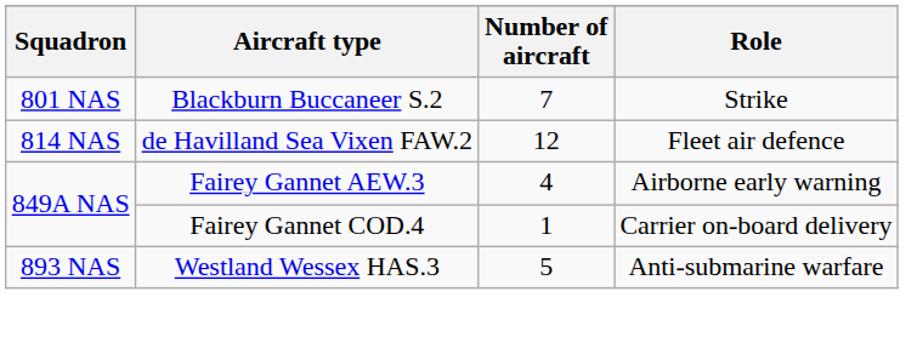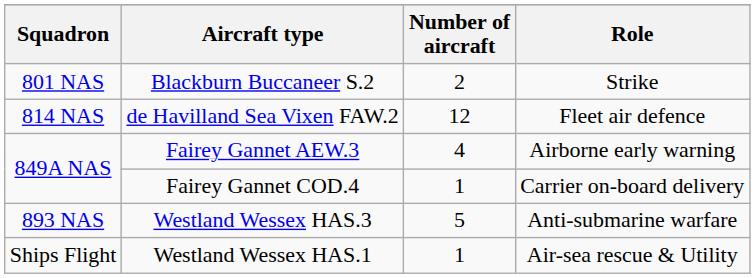Blackburn Buccaneer S.2 | Number of aircraft: 7 -> 2
+ row: Ships Flight | Westland Wessex HAS.1 | 1 | Air-sea rescue & Utility
